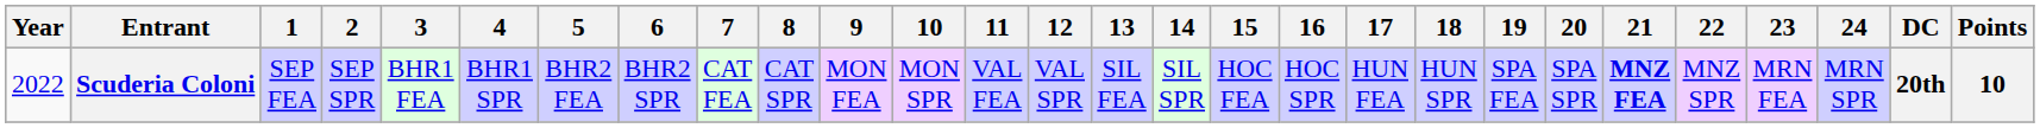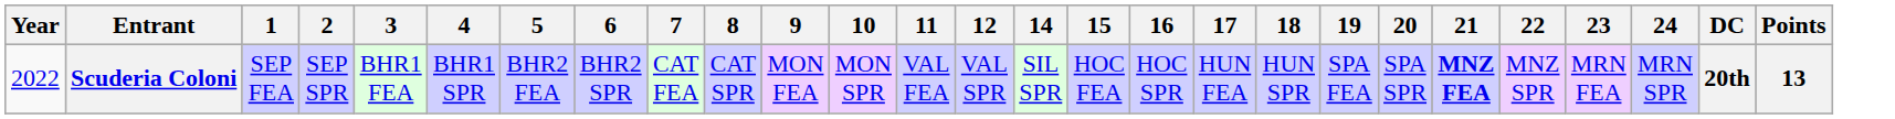- column: 13 | SIL FEA
Scuderia Coloni | Points: 10 -> 13
